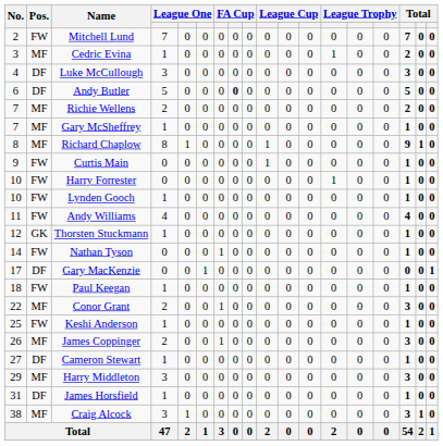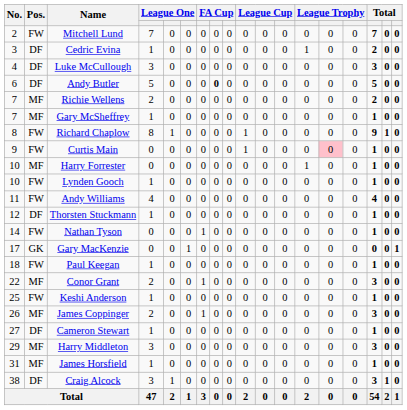Cedric Evina | Pos.: MF -> DF
Richard Chaplow | Pos.: MF -> FW
Curtis Main | column 14: no background -> pink background
Harry Forrester | Pos.: FW -> MF
Thorsten Stuckmann | Pos.: GK -> DF
Gary MacKenzie | Pos.: DF -> GK
James Horsfield | Pos.: DF -> MF
Craig Alcock | Pos.: MF -> DF
